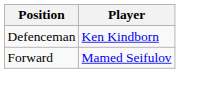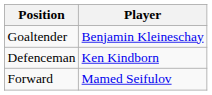+ row: Goaltender | Benjamin Kleineschay
